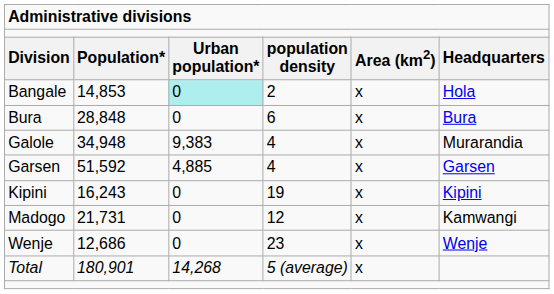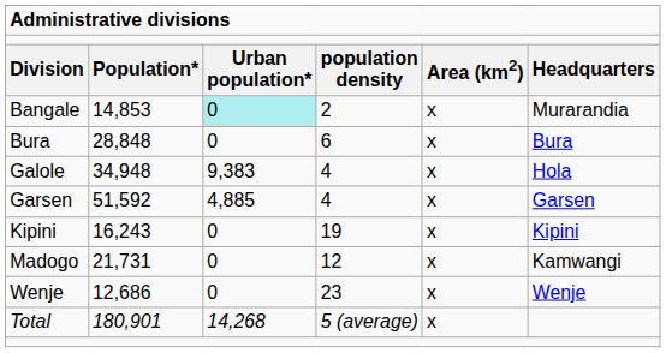Bangale | column 6: Hola -> Murarandia
Galole | column 6: Murarandia -> Hola
